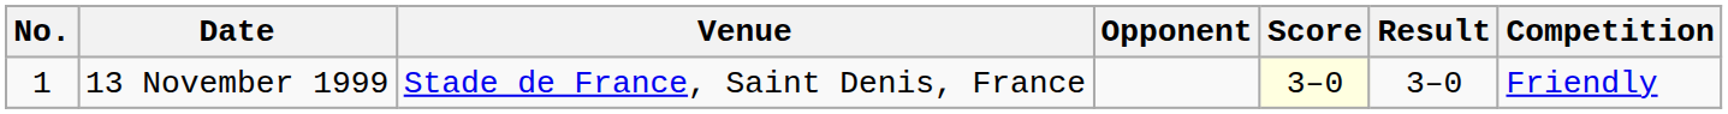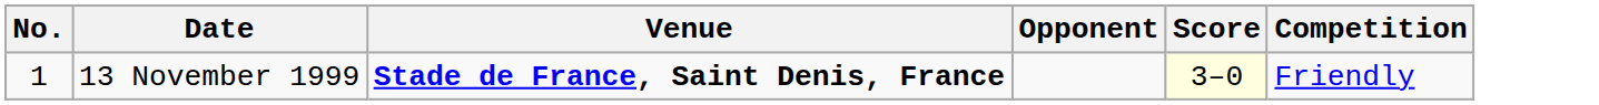- column: Result | 3–0
13 November 1999 | Venue: normal -> bold
